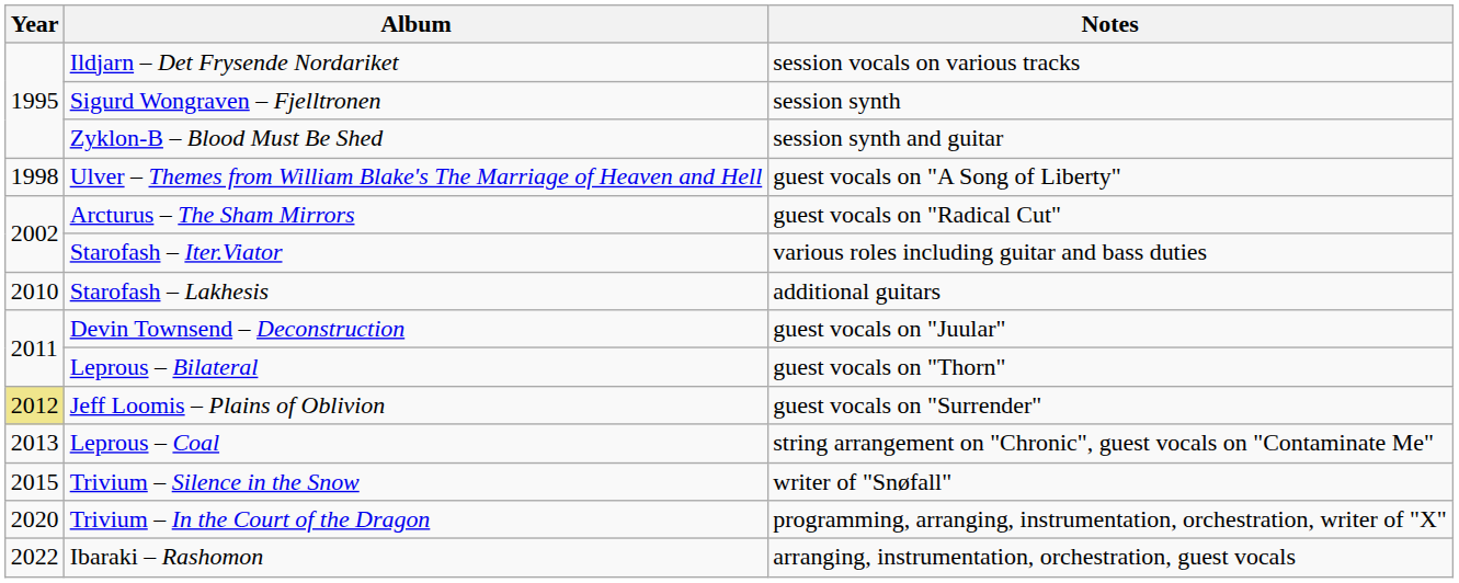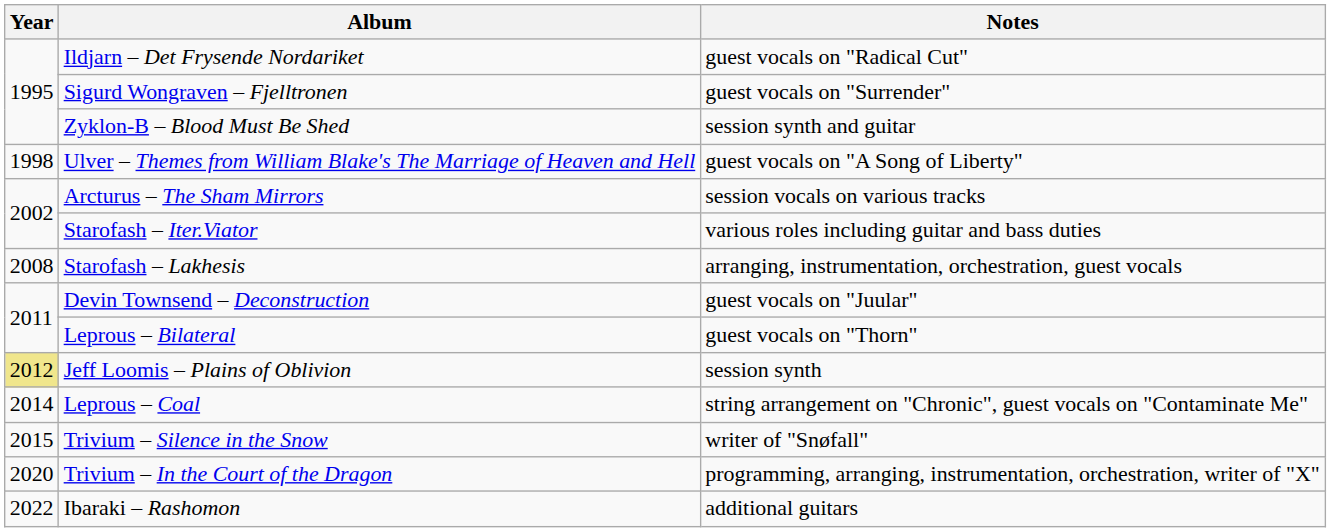Ildjarn – Det Frysende Nordariket | Notes: session vocals on various tracks -> guest vocals on "Radical Cut"
Sigurd Wongraven – Fjelltronen | Notes: session synth -> guest vocals on "Surrender"
Arcturus – The Sham Mirrors | Notes: guest vocals on "Radical Cut" -> session vocals on various tracks
Starofash – Lakhesis | Year: 2010 -> 2008
Starofash – Lakhesis | Notes: additional guitars -> arranging, instrumentation, orchestration, guest vocals
Jeff Loomis – Plains of Oblivion | Notes: guest vocals on "Surrender" -> session synth
Leprous – Coal | Year: 2013 -> 2014
Ibaraki – Rashomon | Notes: arranging, instrumentation, orchestration, guest vocals -> additional guitars
